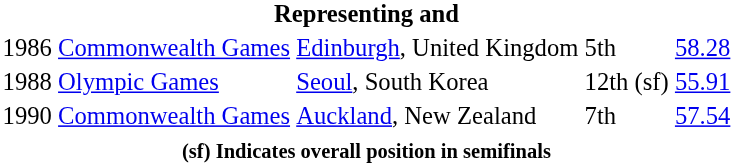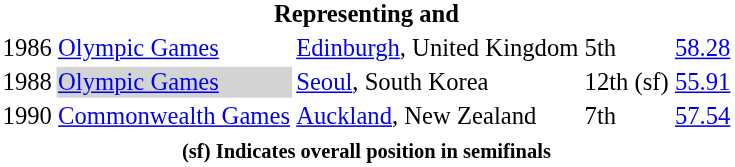Edinburgh, United Kingdom | column 2: Commonwealth Games -> Olympic Games
Seoul, South Korea | column 2: no background -> lightgrey background
